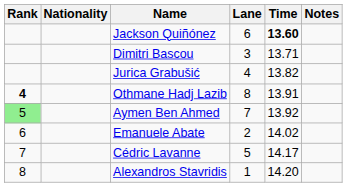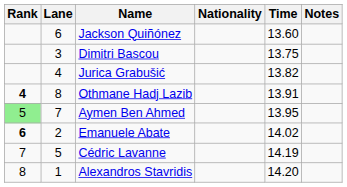columns swapped: Lane <-> Nationality
Jackson Quiñónez | Time: bold -> normal
Dimitri Bascou | Time: 13.71 -> 13.75
Aymen Ben Ahmed | Time: 13.92 -> 13.95
Emanuele Abate | Rank: normal -> bold
Cédric Lavanne | Time: 14.17 -> 14.19
